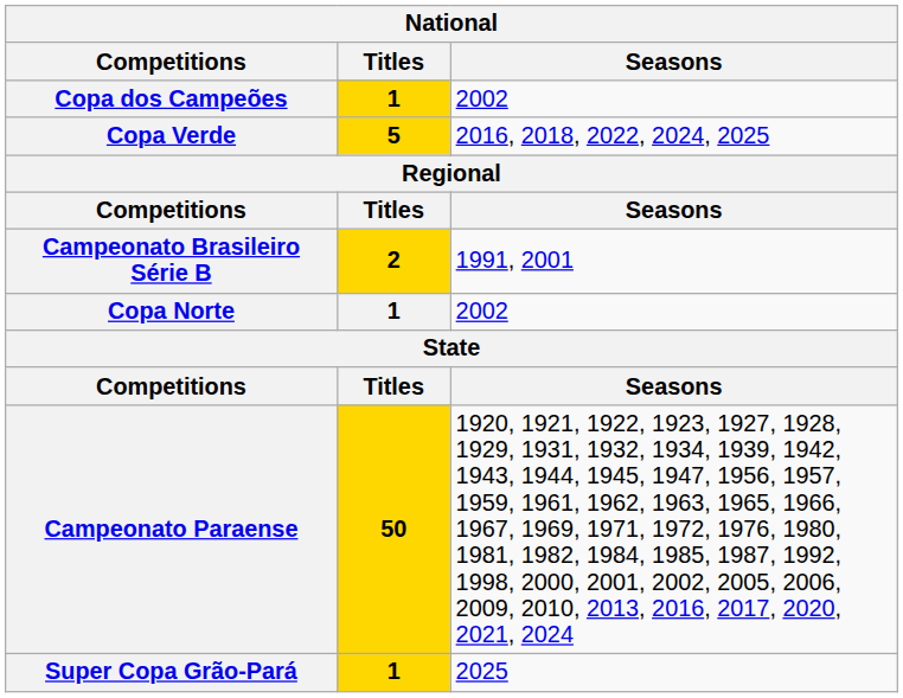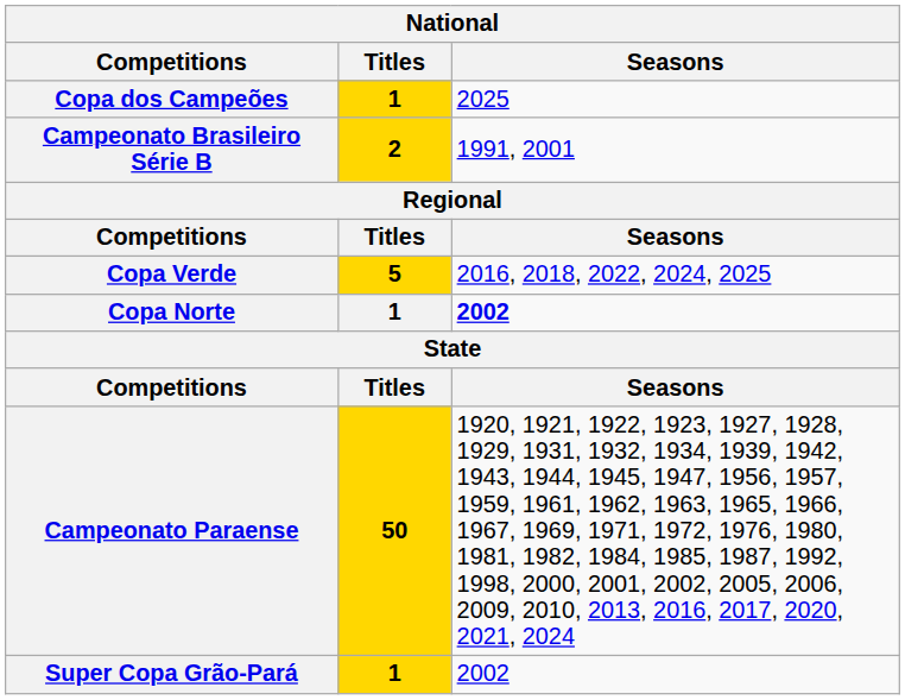Copa dos Campeões | Seasons: 2002 -> 2025
rows swapped: Campeonato Brasileiro Série B <-> Copa Verde
Copa Norte | Seasons: normal -> bold
Super Copa Grão-Pará | Seasons: 2025 -> 2002
